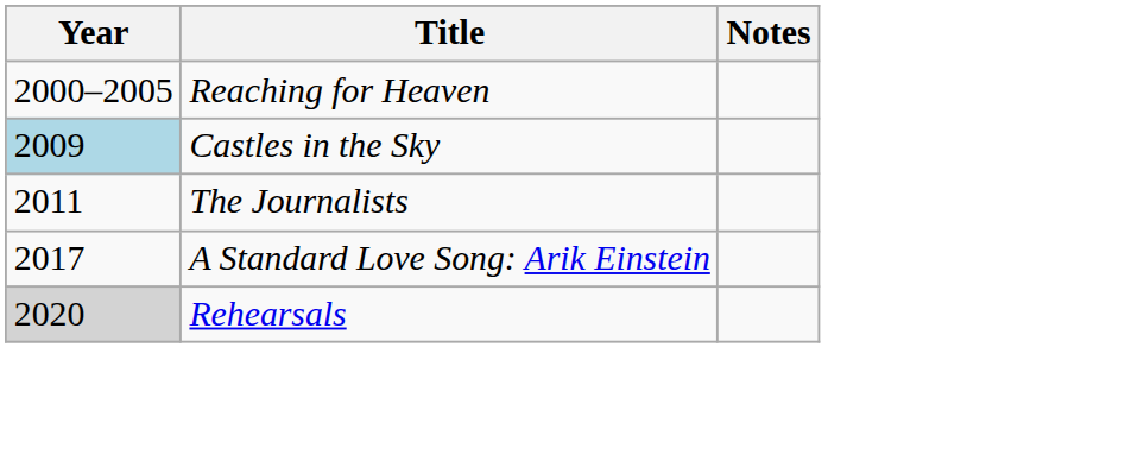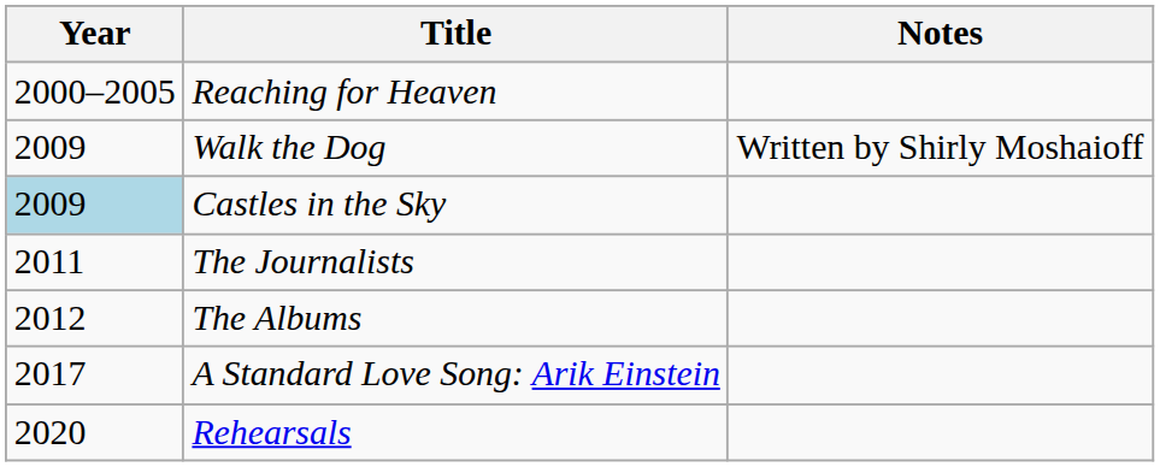+ row: 2009 | Walk the Dog | Written by Shirly Moshaioff
+ row: 2012 | The Albums
Rehearsals | Year: lightgrey background -> no background
